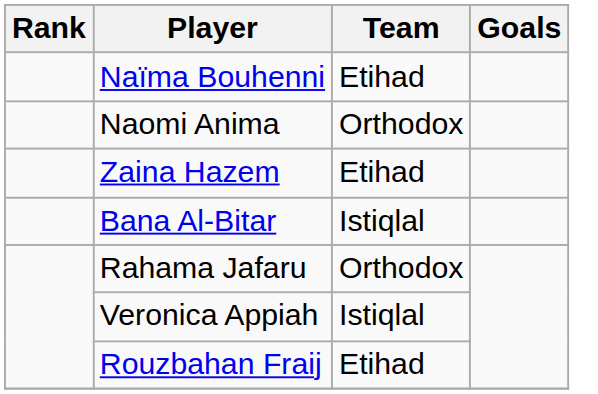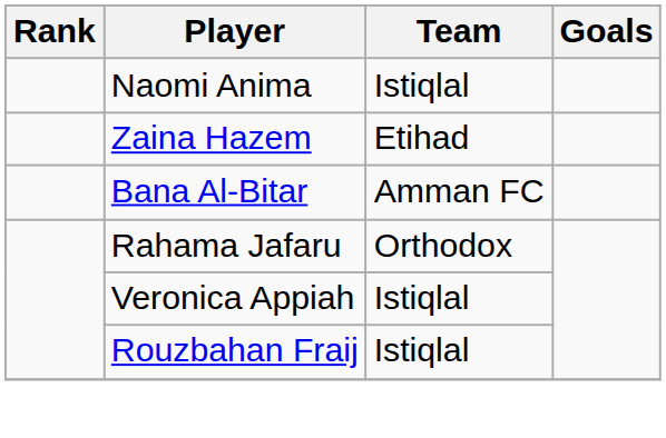- row: Naïma Bouhenni | Etihad
Naomi Anima | Team: Orthodox -> Istiqlal
Bana Al-Bitar | Team: Istiqlal -> Amman FC
Rouzbahan Fraij | Team: Etihad -> Istiqlal
